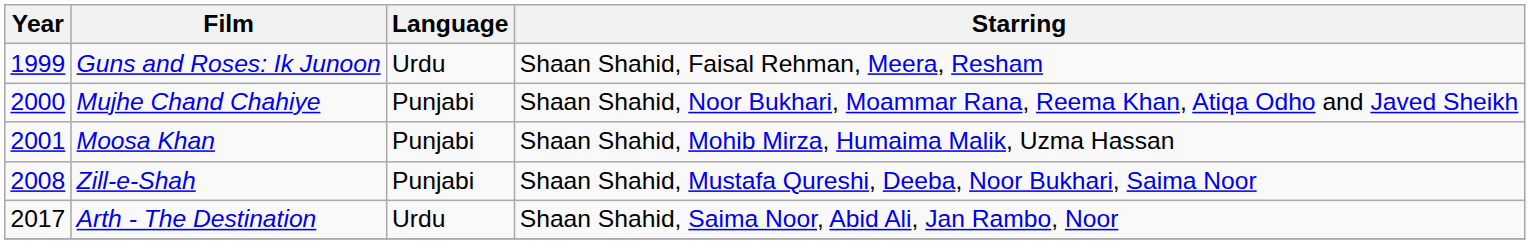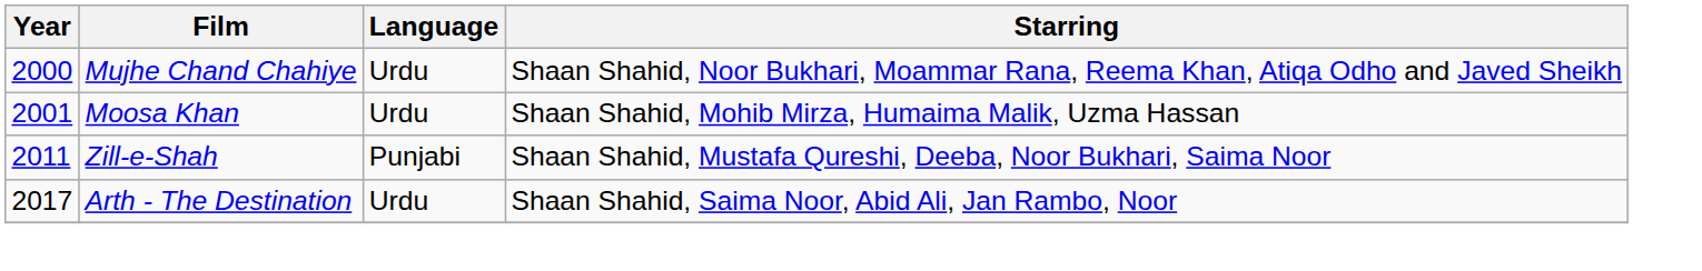- row: 1999 | Guns and Roses: Ik Junoon | Urdu | Shaan Shahid, Faisal Rehman, Meera, Resham
Mujhe Chand Chahiye | Language: Punjabi -> Urdu
Moosa Khan | Language: Punjabi -> Urdu
Zill-e-Shah | Year: 2008 -> 2011
